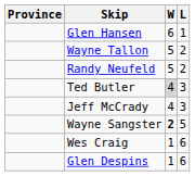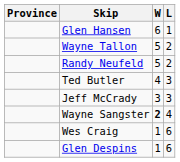Ted Butler | W: lightgrey background -> no background
Jeff McCrady | W: 4 -> 3
Wayne Sangster | L: 5 -> 4
